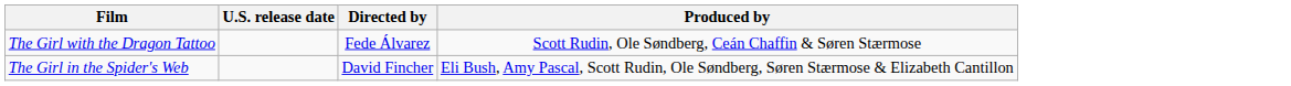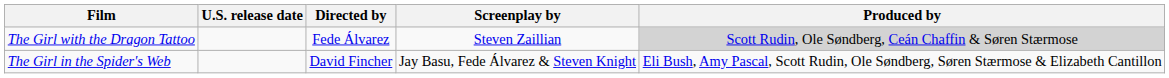+ column: Screenplay by | Steven Zaillian | Jay Basu, Fede Álvarez & Steven Knight
The Girl with the Dragon Tattoo | Produced by: no background -> lightgrey background
